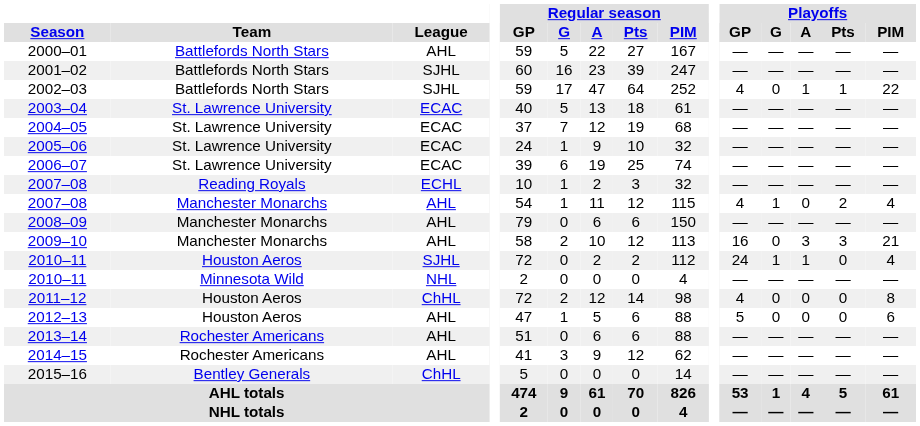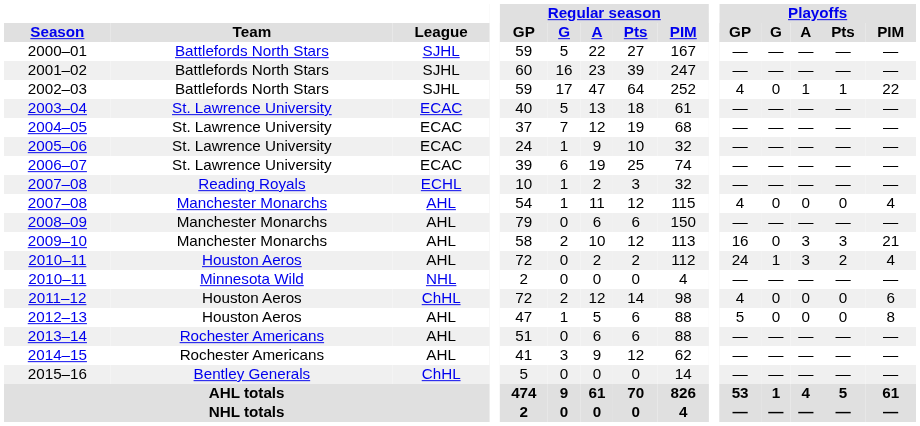2000–01 | League: AHL -> SJHL
2007–08 / Manchester Monarchs | Playoffs / G: 1 -> 0
2007–08 / Manchester Monarchs | Playoffs / Pts: 2 -> 0
2010–11 / Houston Aeros | League: SJHL -> AHL
2010–11 / Houston Aeros | Playoffs / A: 1 -> 3
2010–11 / Houston Aeros | Playoffs / Pts: 0 -> 2
2011–12 | Playoffs / PIM: 8 -> 6
2012–13 | Playoffs / PIM: 6 -> 8
